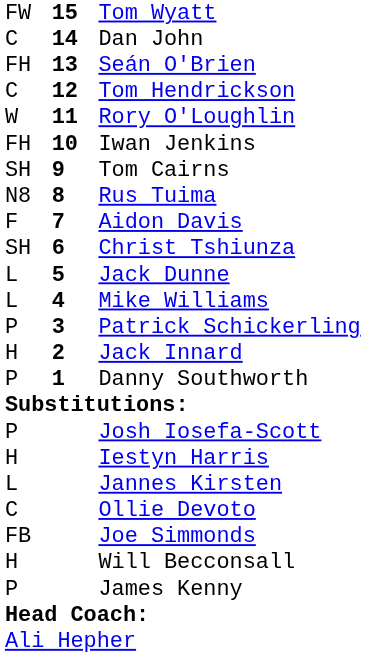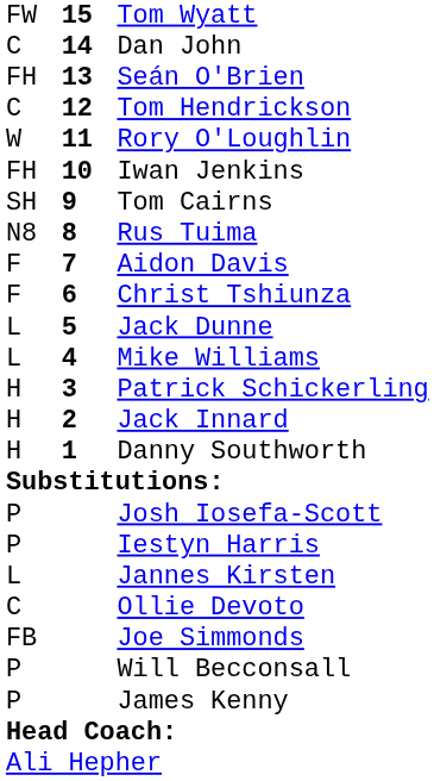Christ Tshiunza | column 1: SH -> F
Patrick Schickerling | column 1: P -> H
Danny Southworth | column 1: P -> H
Iestyn Harris | column 1: H -> P
Will Becconsall | column 1: H -> P
